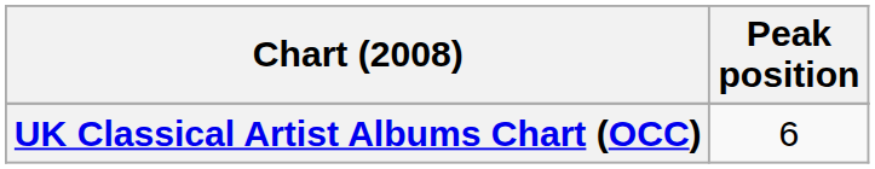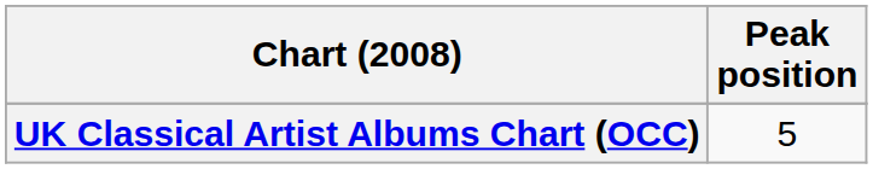UK Classical Artist Albums Chart (OCC) | Peak position: 6 -> 5
